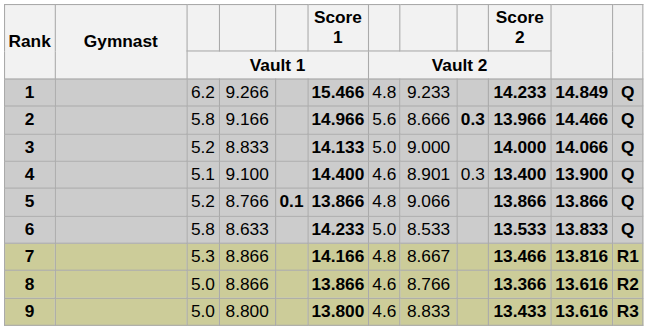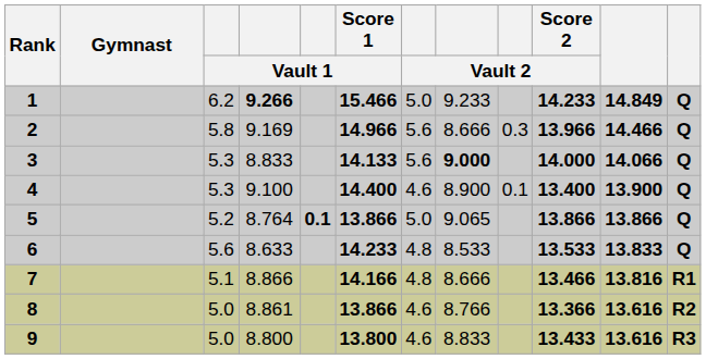1 | column 4: normal -> bold
1 | column 7: 4.8 -> 5.0
2 | column 4: 9.166 -> 9.169
2 | column 9: bold -> normal
3 | column 3: 5.2 -> 5.3
3 | column 7: 5.0 -> 5.6
3 | column 8: normal -> bold
4 | column 3: 5.1 -> 5.3
4 | column 8: 8.901 -> 8.900
4 | column 9: 0.3 -> 0.1
5 | column 4: 8.766 -> 8.764
5 | column 7: 4.8 -> 5.0
5 | column 8: 9.066 -> 9.065
6 | column 3: 5.8 -> 5.6
6 | column 7: 5.0 -> 4.8
7 | column 3: 5.3 -> 5.1
7 | column 8: 8.667 -> 8.666
8 | column 4: 8.866 -> 8.861
